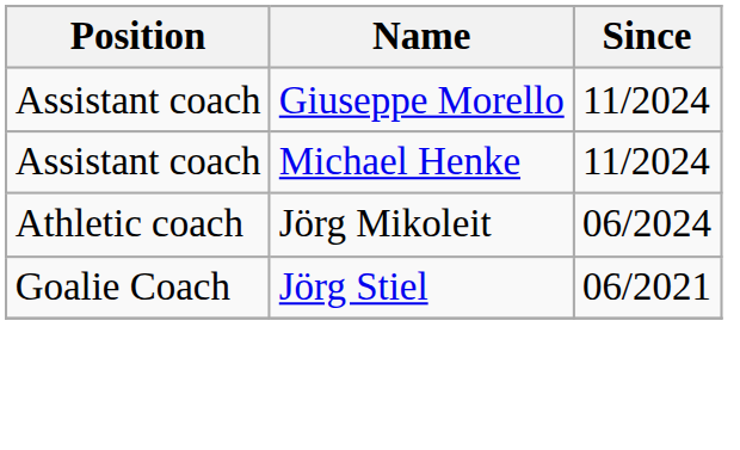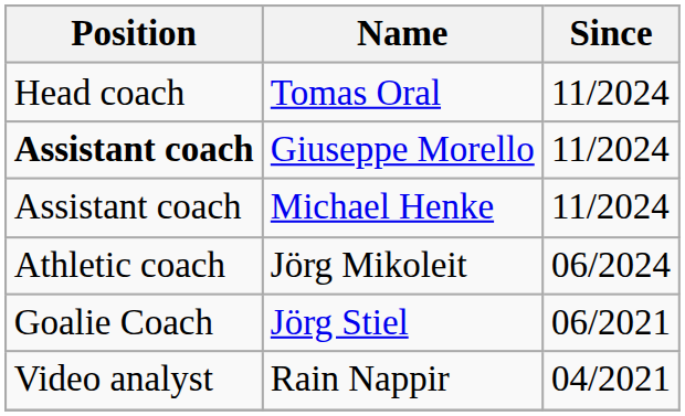+ row: Head coach | Tomas Oral | 11/2024
Giuseppe Morello | Position: normal -> bold
+ row: Video analyst | Rain Nappir | 04/2021
